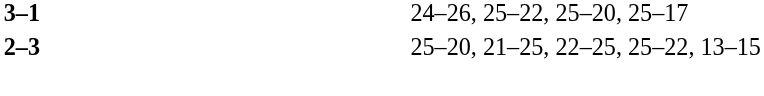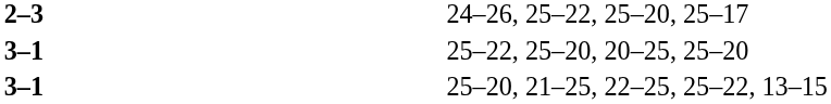24–26, 25–22, 25–20, 25–17 | column 2: 3–1 -> 2–3
+ row: 3–1 | 25–22, 25–20, 20–25, 25–20
25–20, 21–25, 22–25, 25–22, 13–15 | column 2: 2–3 -> 3–1
